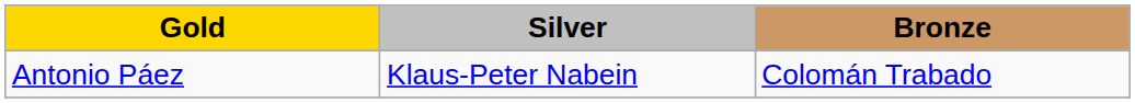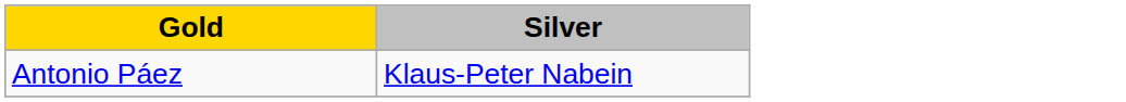- column: Bronze | Colomán Trabado
